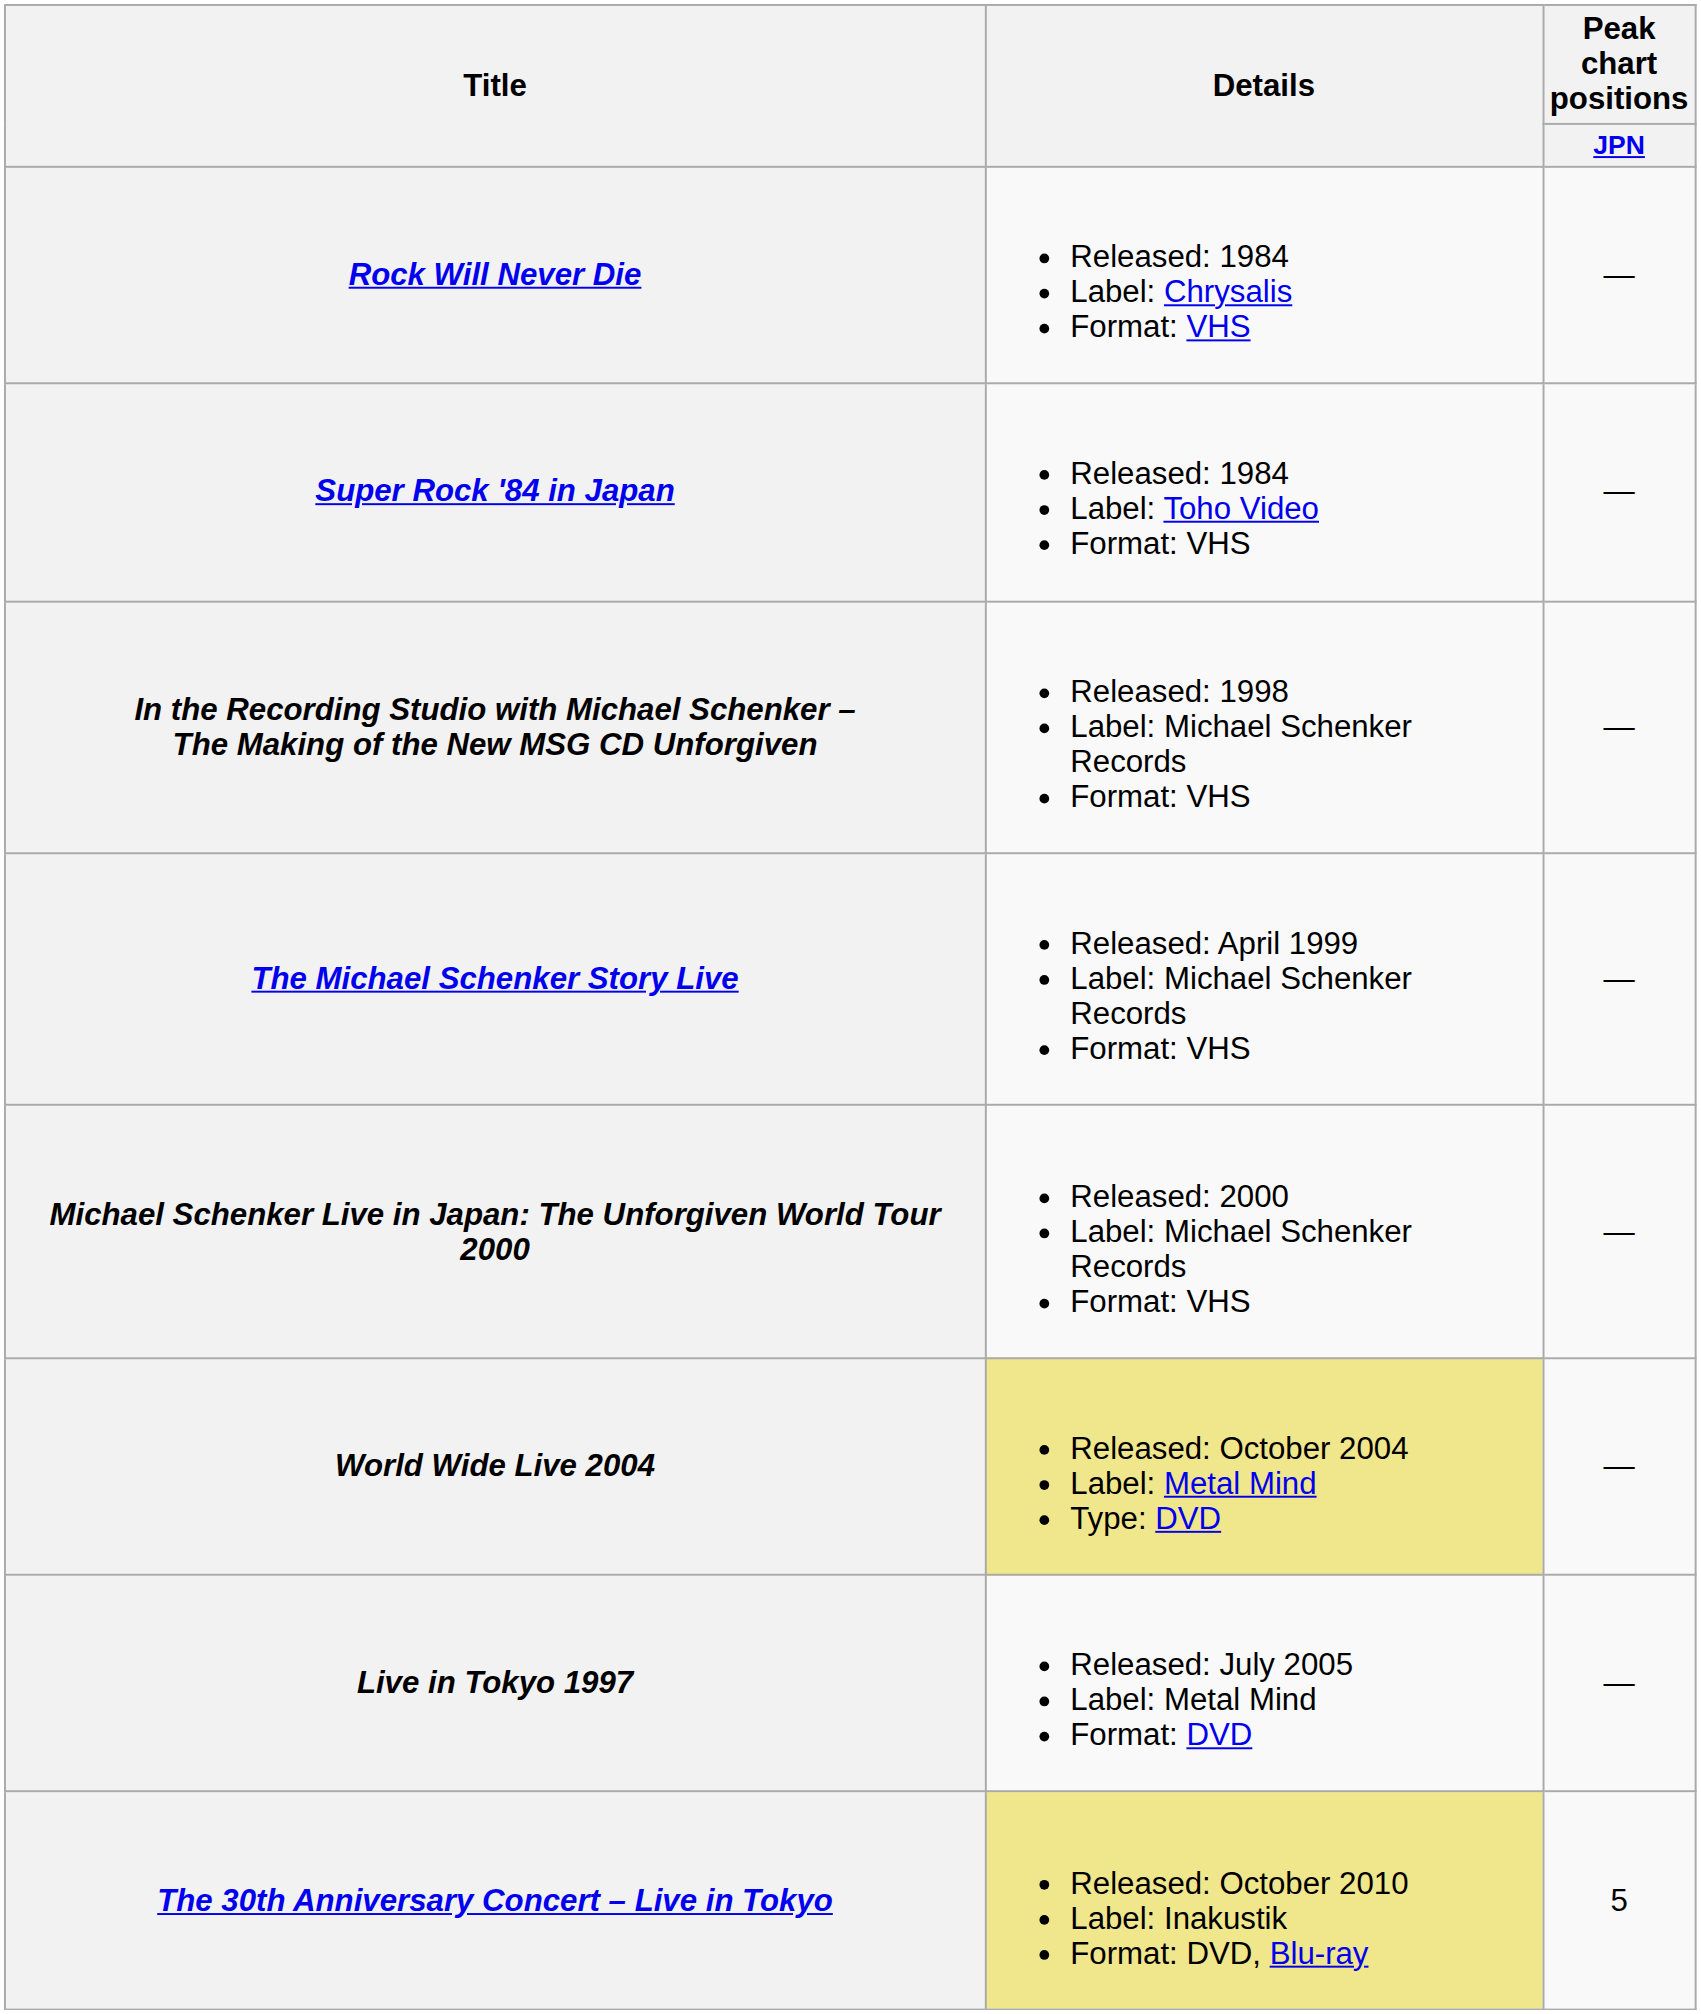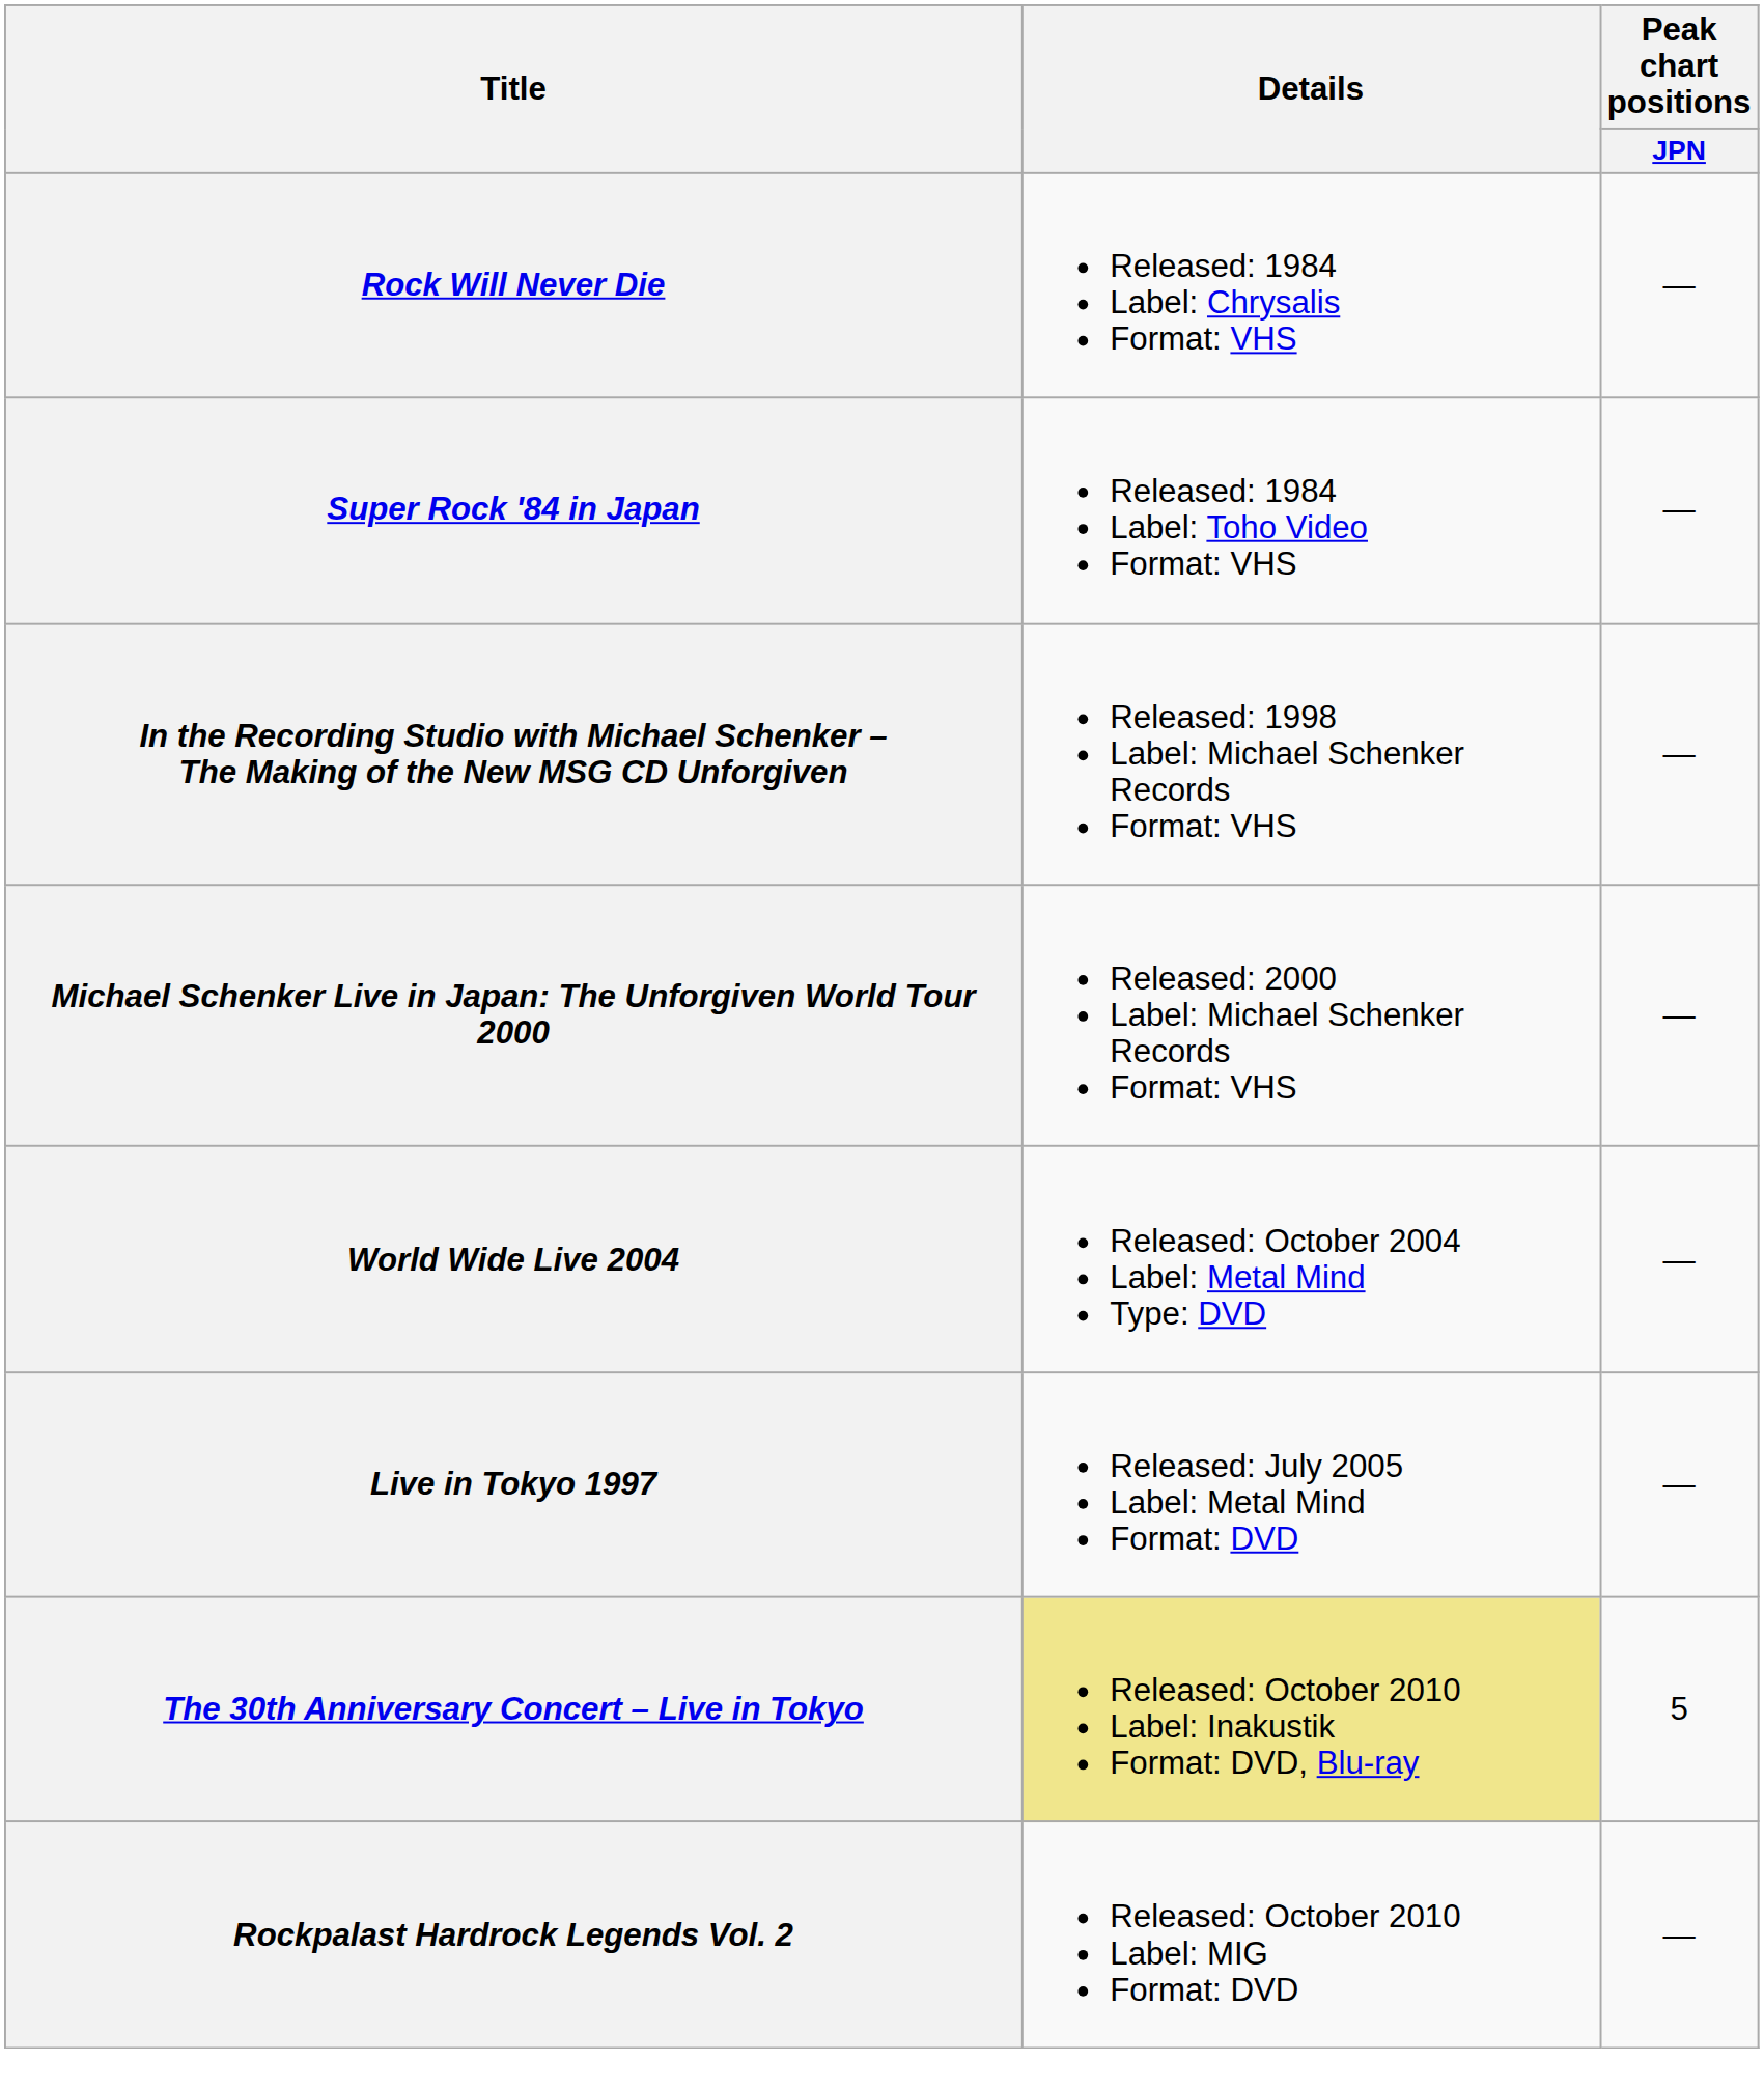- row: The Michael Schenker Story Live | Released: April 1999 Label: Michael Schenker Records Format: VHS | —
World Wide Live 2004 | Details: khaki background -> no background
+ row: Rockpalast Hardrock Legends Vol. 2 | Released: October 2010 Label: MIG Format: DVD | —
